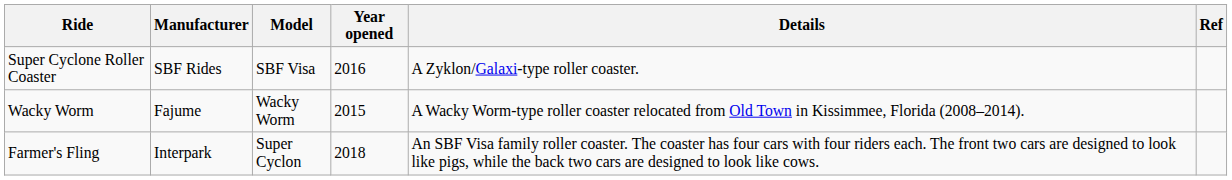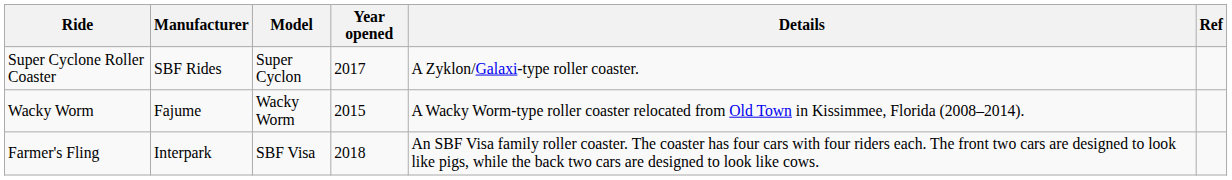Super Cyclone Roller Coaster | Model: SBF Visa -> Super Cyclon
Super Cyclone Roller Coaster | Year opened: 2016 -> 2017
Farmer's Fling | Model: Super Cyclon -> SBF Visa
